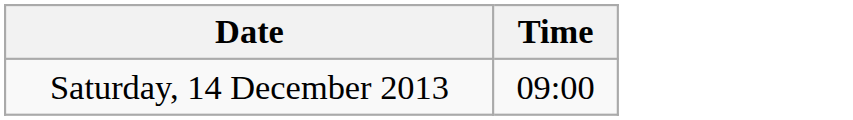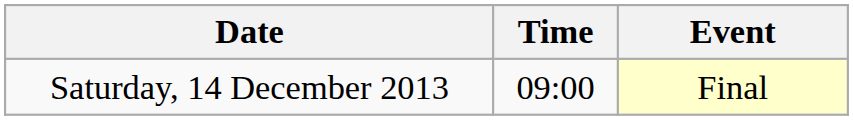+ column: Event | Final
